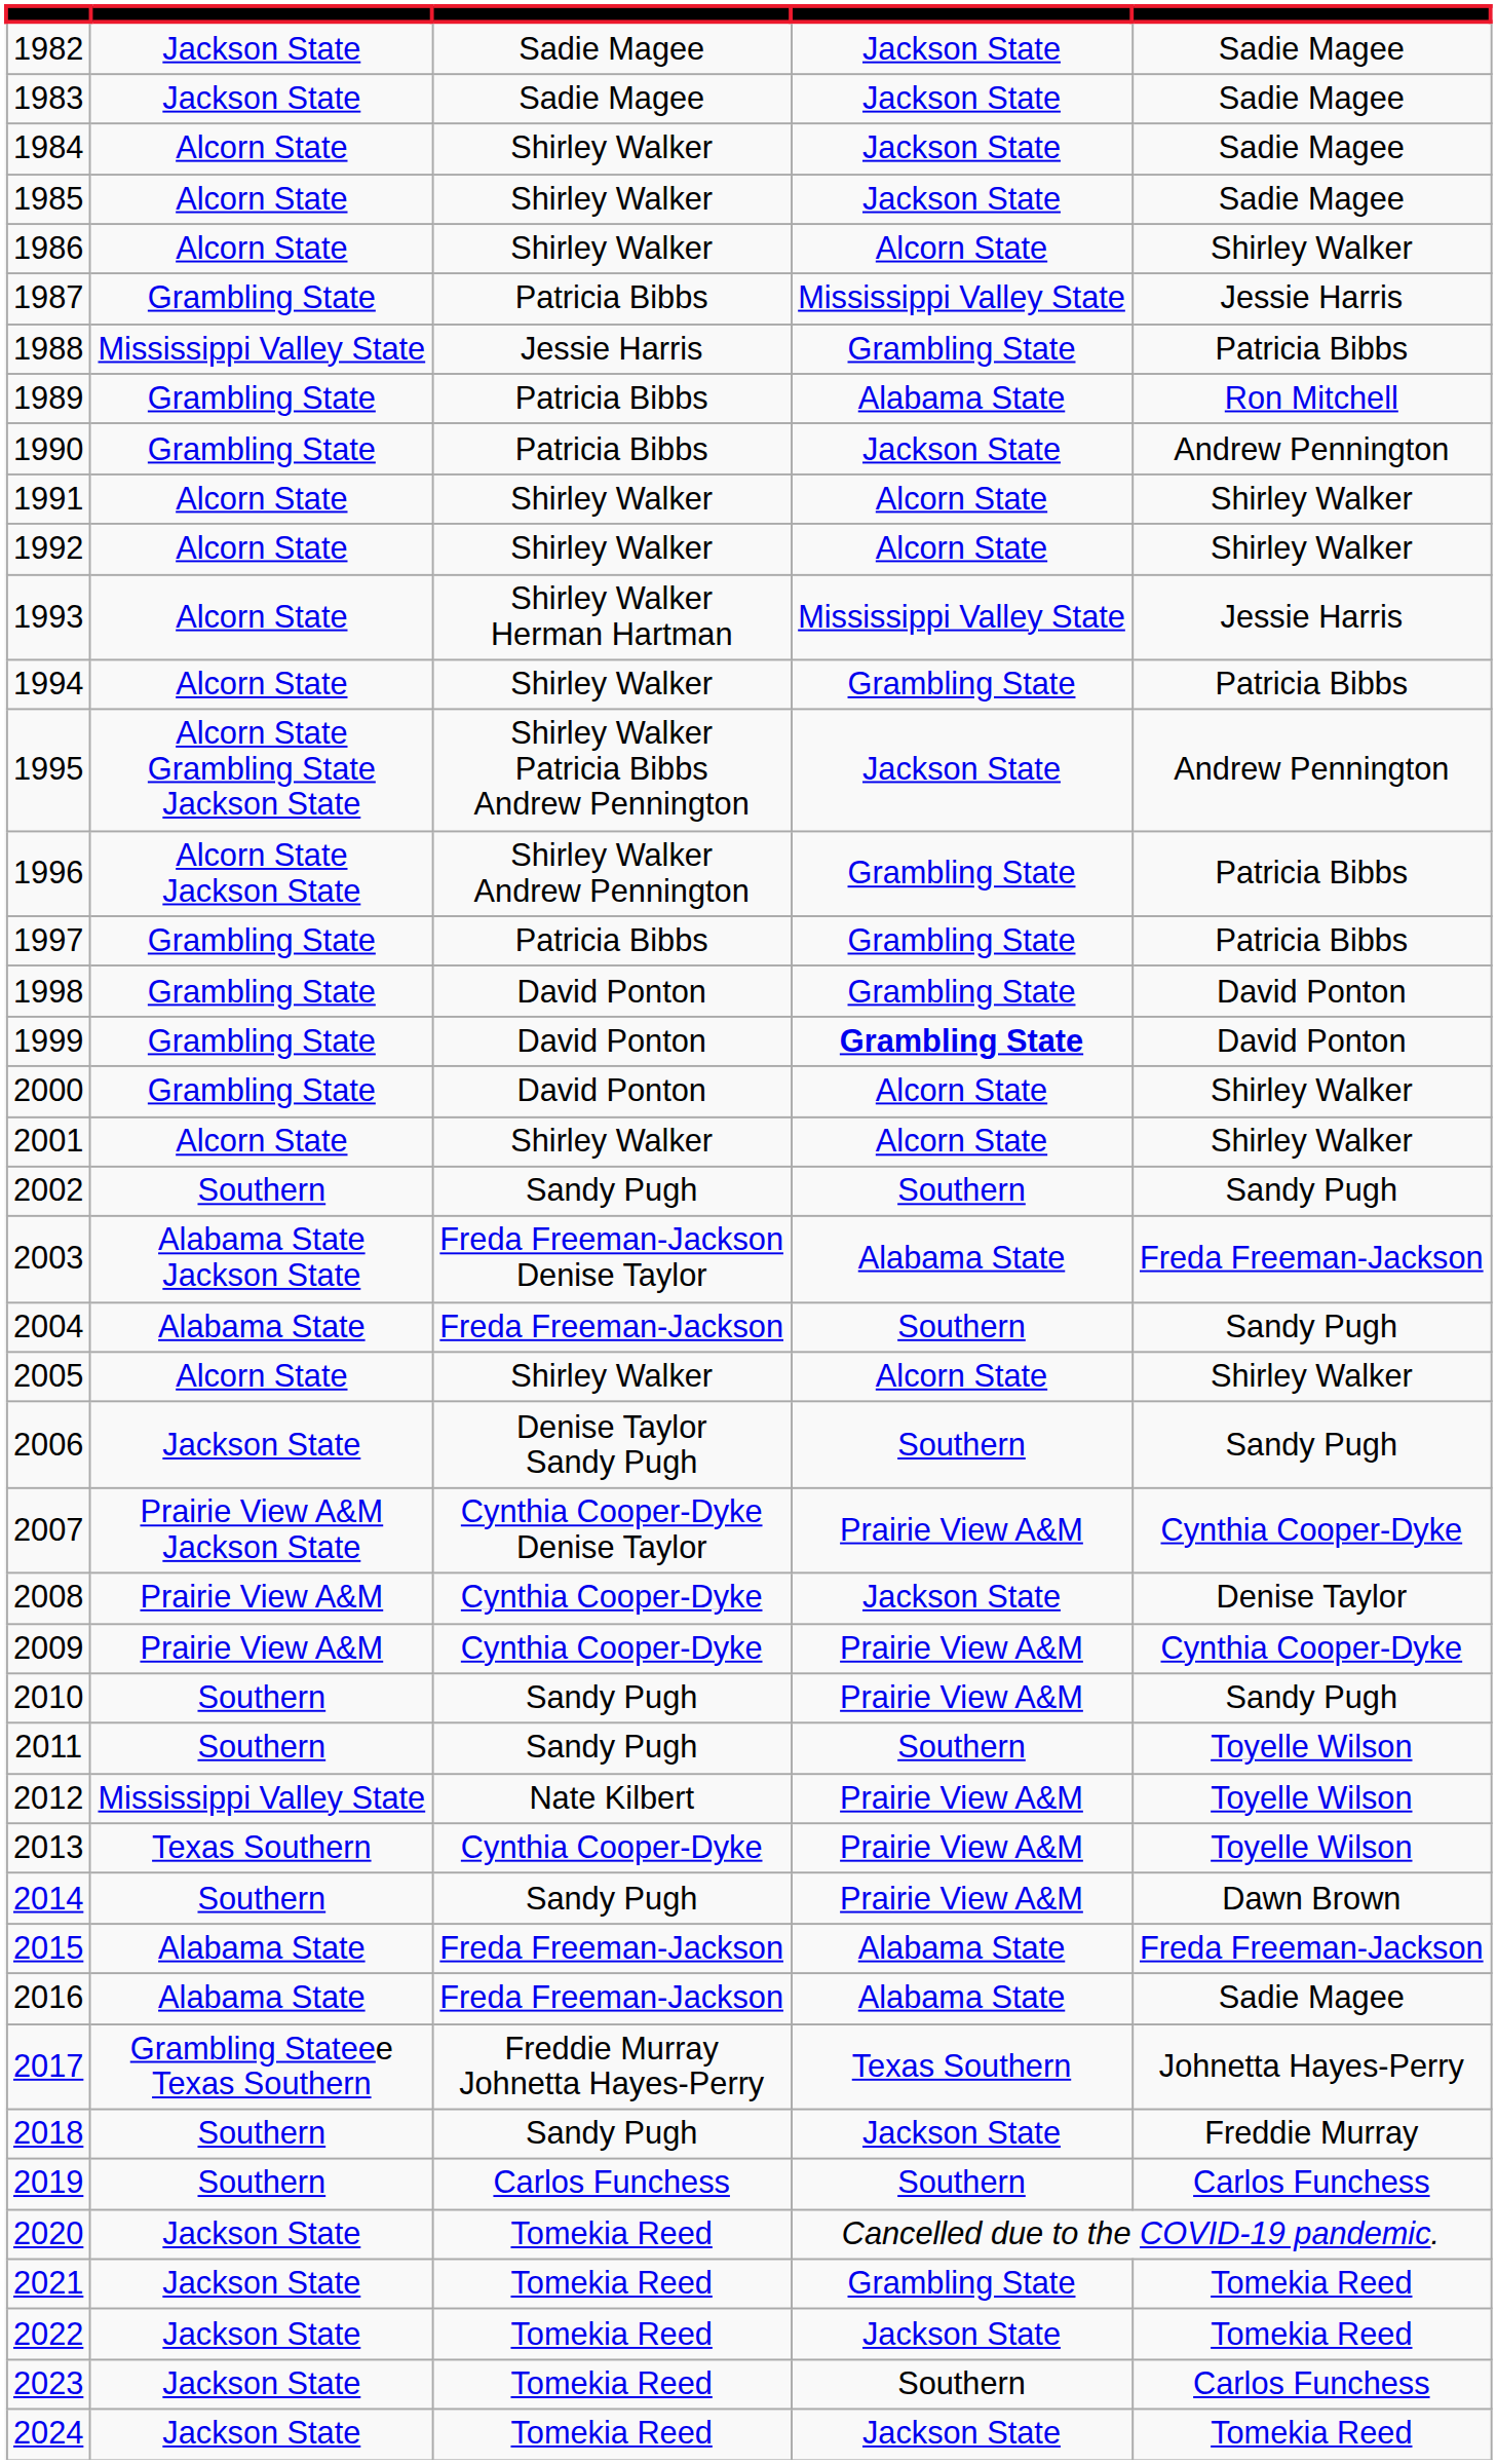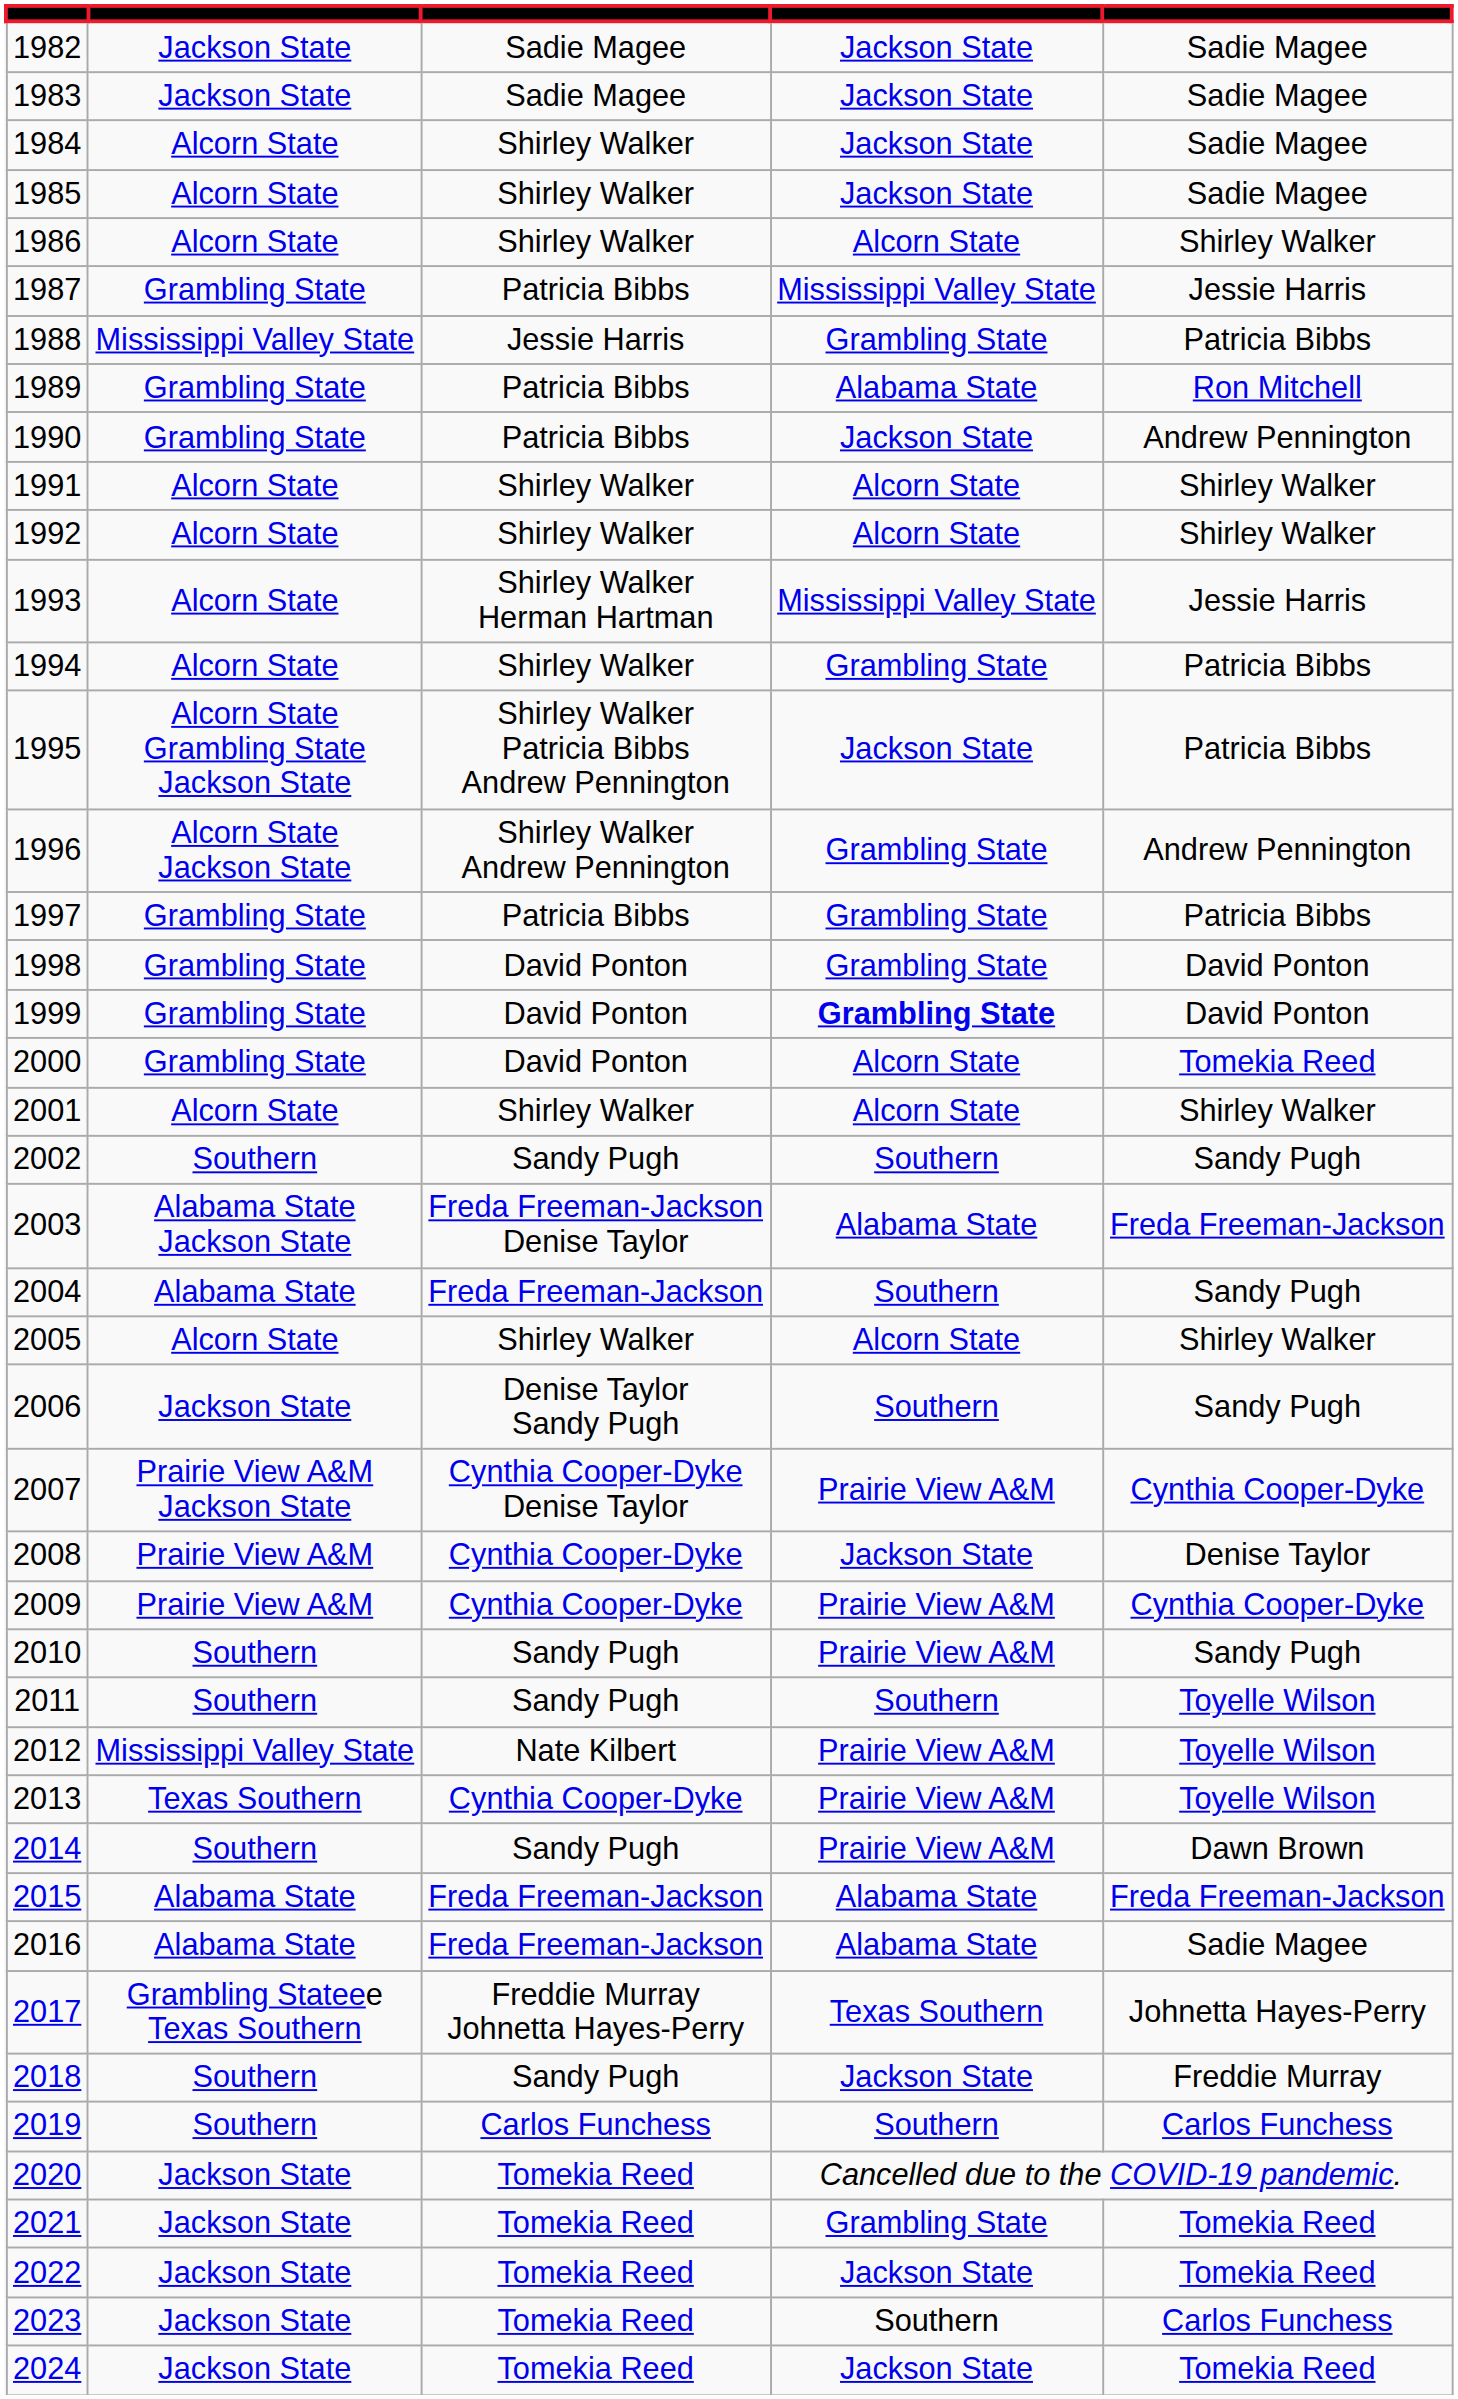1995 | column 5: Andrew Pennington -> Patricia Bibbs
1996 | column 5: Patricia Bibbs -> Andrew Pennington
2000 | column 5: Shirley Walker -> Tomekia Reed
